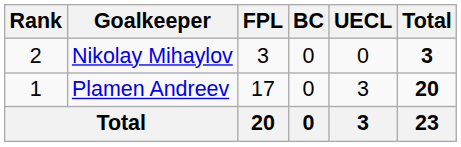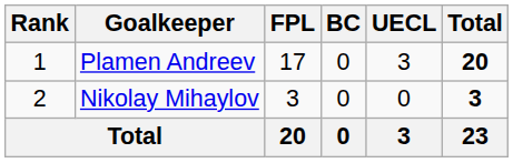rows swapped: Plamen Andreev <-> Nikolay Mihaylov
